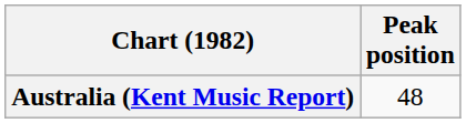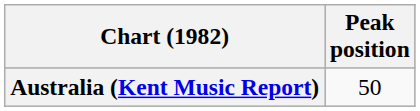Australia (Kent Music Report) | Peak position: 48 -> 50
